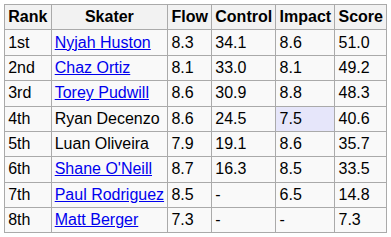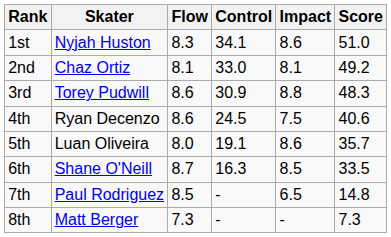4th | Impact: lavender background -> no background
5th | Flow: 7.9 -> 8.0
